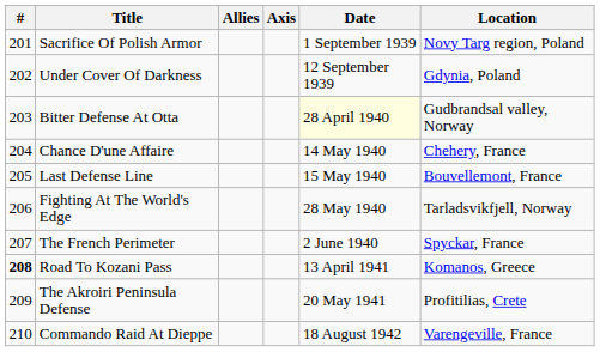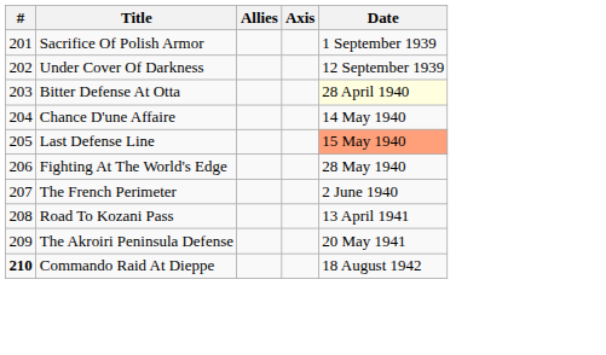- column: Location | Novy Targ region, Poland | Gdynia, Poland | Gudbrandsal valley, Norway | Chehery, France | Bouvellemont, France | Tarladsvikfjell, Norway | Spyckar, France | Komanos, Greece | Profitilias, Crete | Varengeville, France
Last Defense Line | Date: no background -> lightsalmon background
Road To Kozani Pass | #: bold -> normal
Commando Raid At Dieppe | #: normal -> bold
